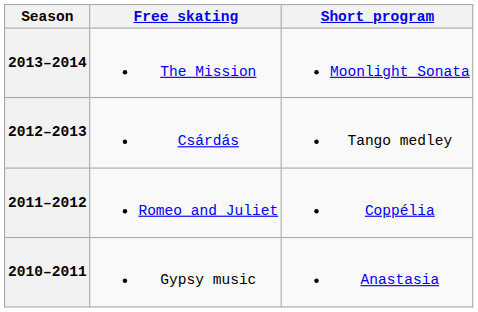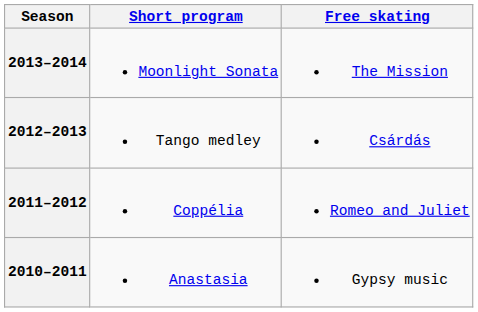columns swapped: Short program <-> Free skating
